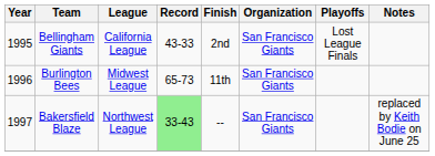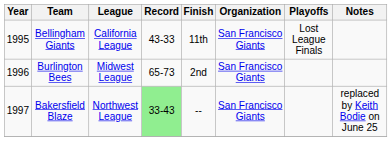Bellingham Giants | Finish: 2nd -> 11th
Burlington Bees | Finish: 11th -> 2nd
